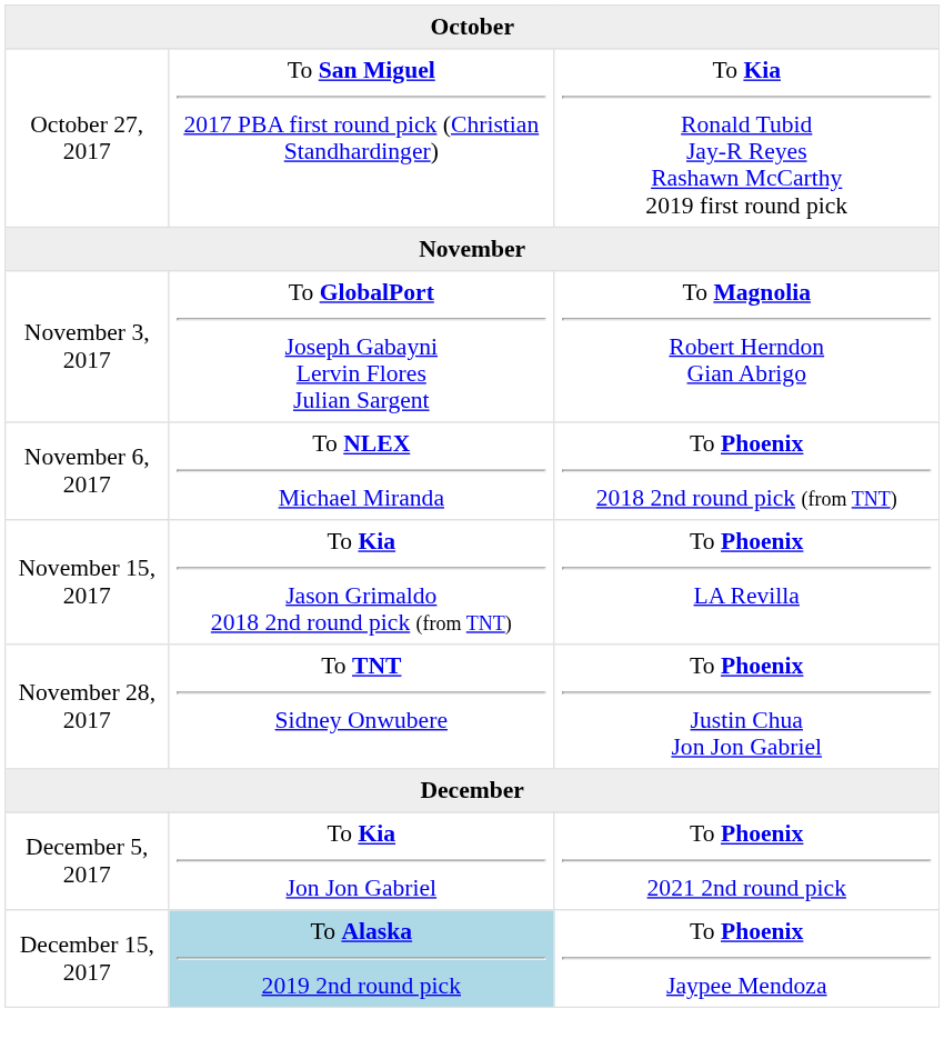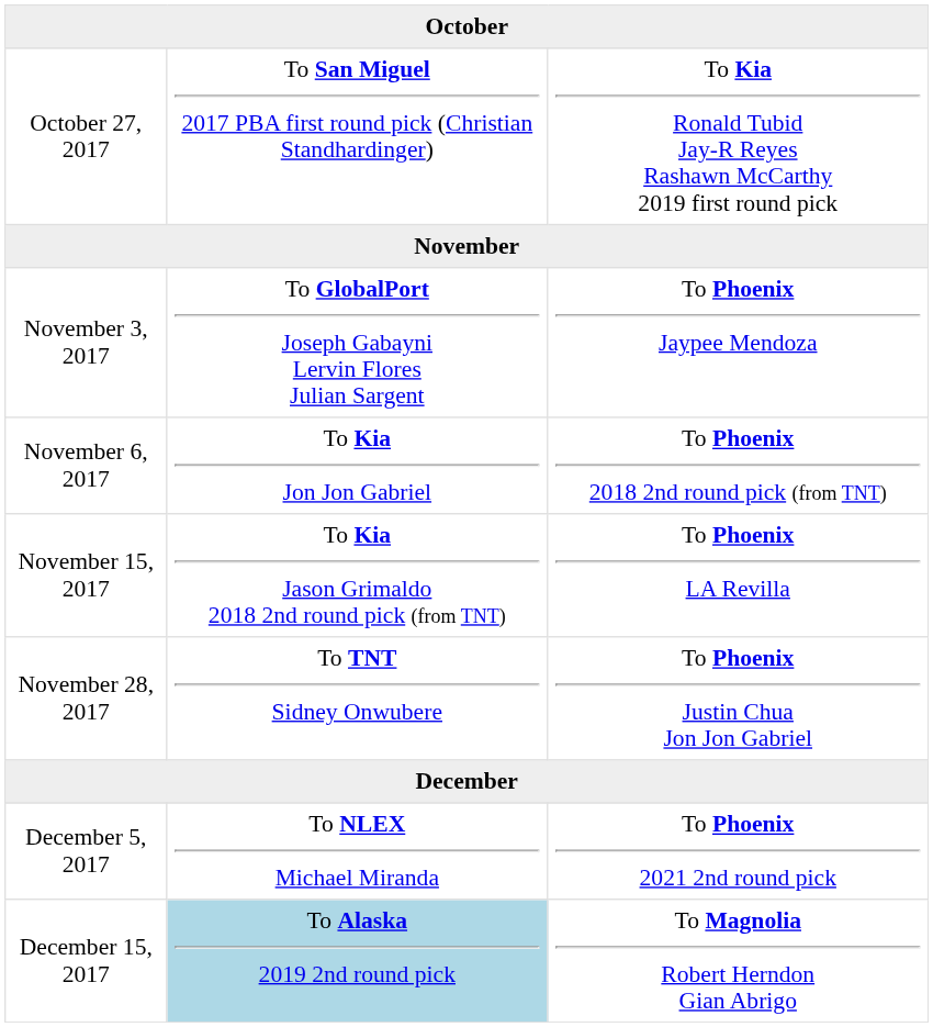November 3, 2017 | column 3: To Magnolia Robert Herndon Gian Abrigo -> To Phoenix Jaypee Mendoza
November 6, 2017 | column 2: To NLEX Michael Miranda -> To Kia Jon Jon Gabriel
December 5, 2017 | column 2: To Kia Jon Jon Gabriel -> To NLEX Michael Miranda
December 15, 2017 | column 3: To Phoenix Jaypee Mendoza -> To Magnolia Robert Herndon Gian Abrigo
